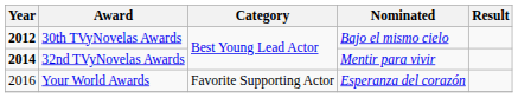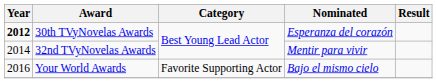30th TVyNovelas Awards | Nominated: Bajo el mismo cielo -> Esperanza del corazón
32nd TVyNovelas Awards | Year: bold -> normal
Your World Awards | Nominated: Esperanza del corazón -> Bajo el mismo cielo
